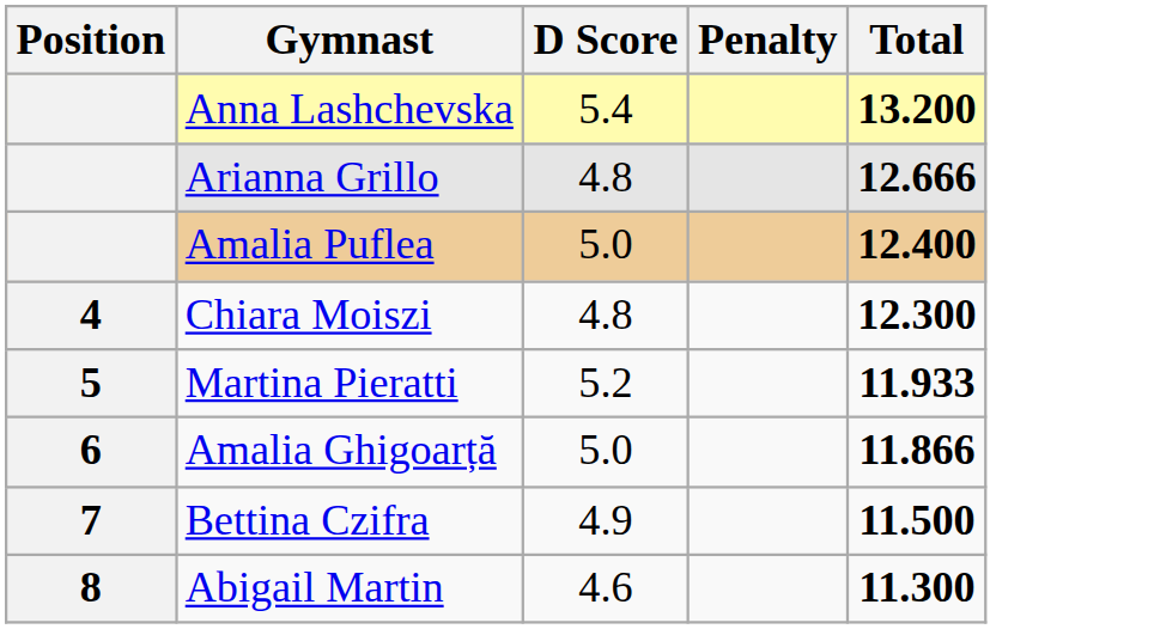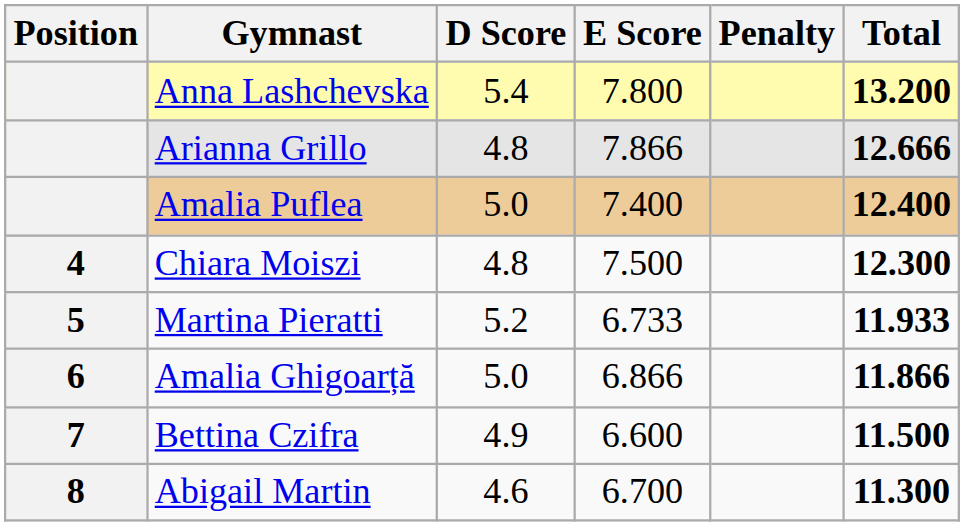+ column: E Score | 7.800 | 7.866 | 7.400 | 7.500 | 6.733 | 6.866 | 6.600 | 6.700
